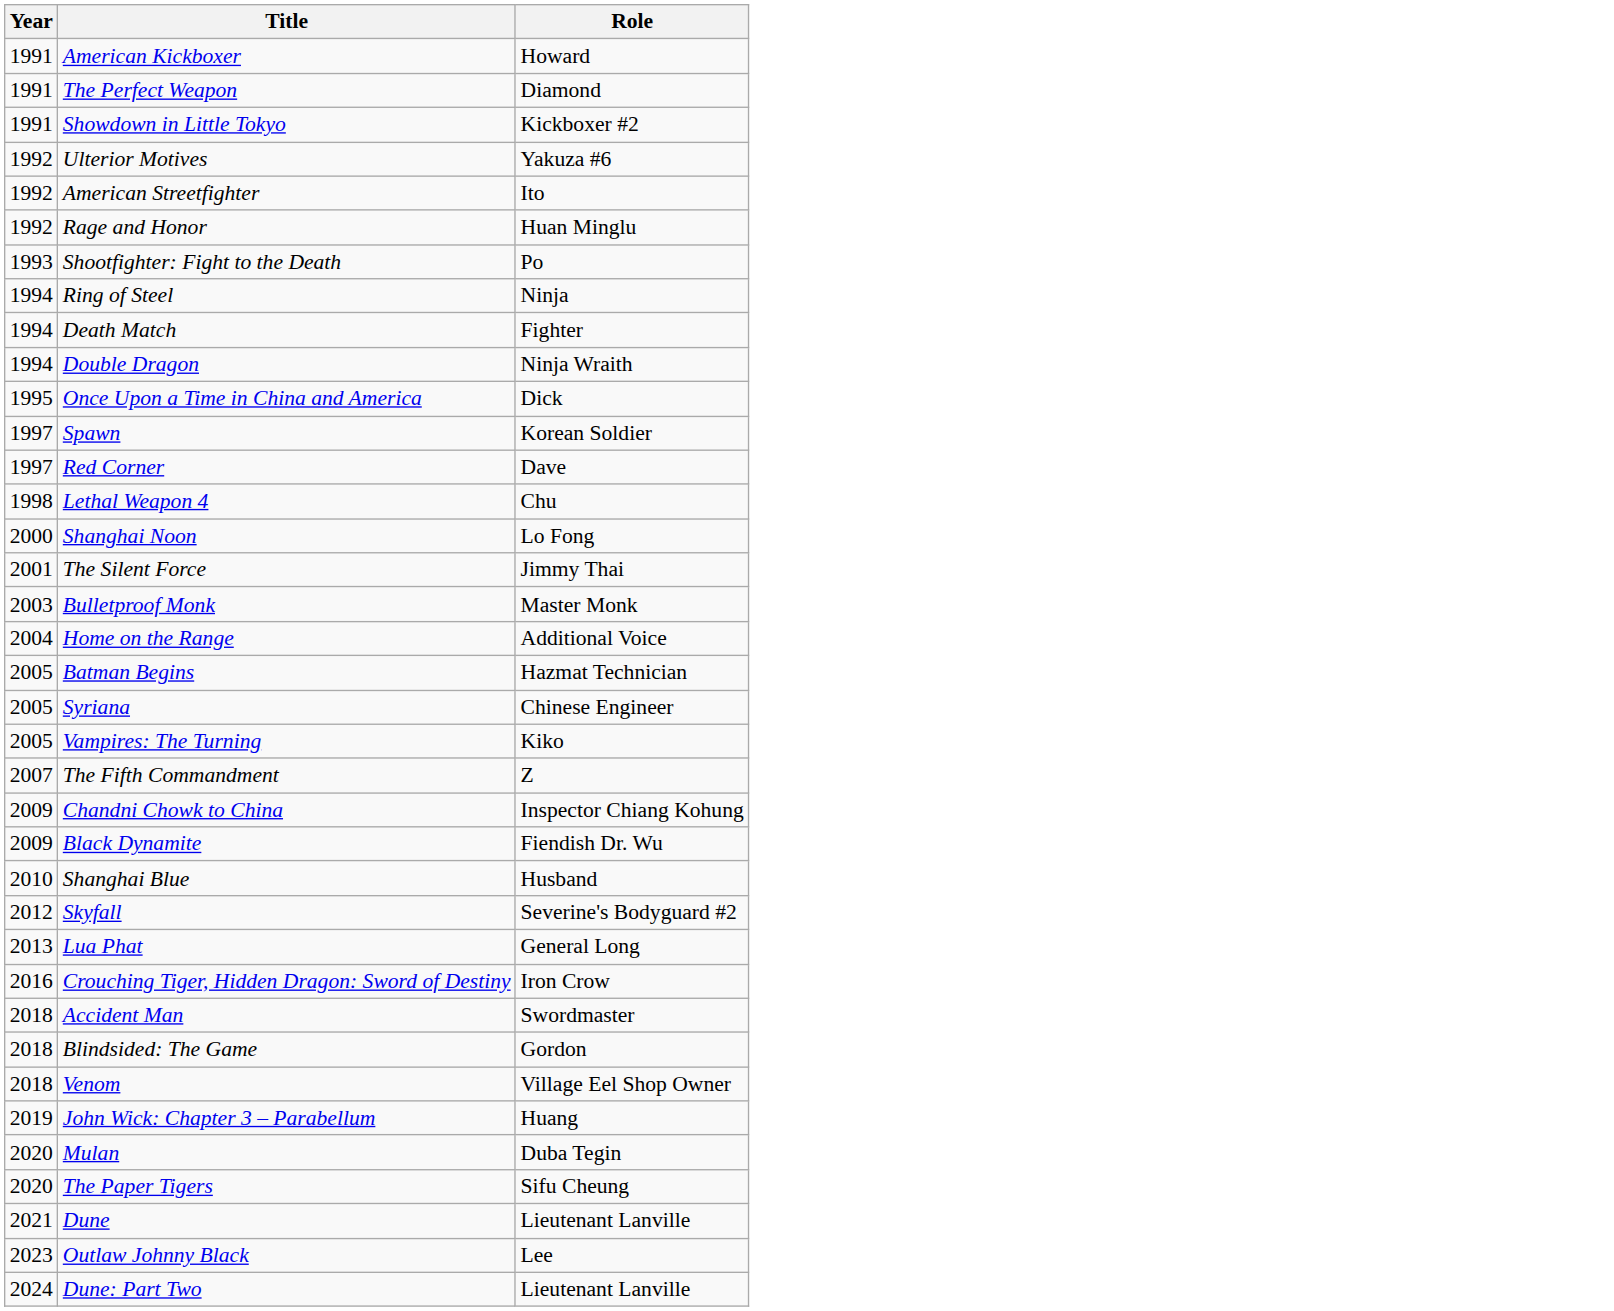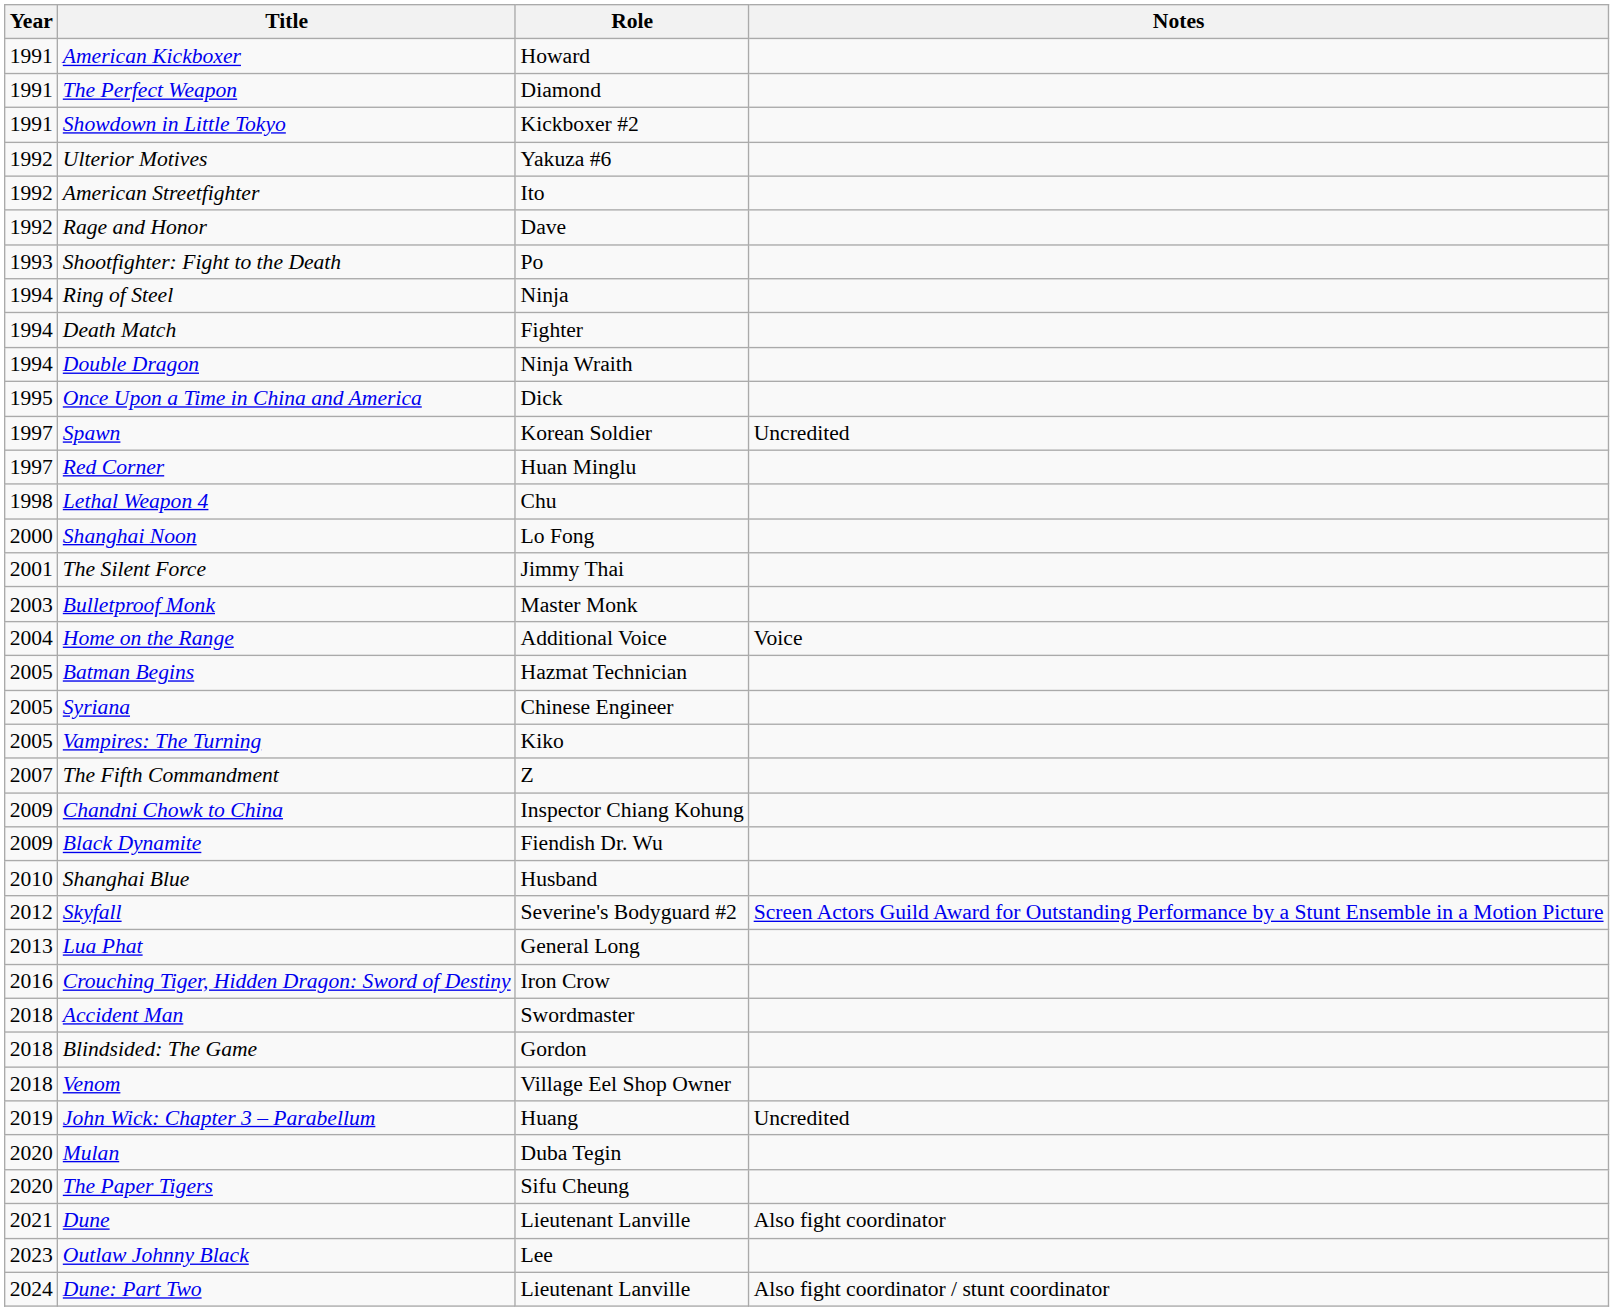+ column: Notes | Uncredited | Voice | Screen Actors Guild Award for Outstanding Performance by a Stunt Ensemble in a Motion Picture | Uncredited | Also fight coordinator | Also fight coordinator / stunt coordinator
Rage and Honor | Role: Huan Minglu -> Dave
Red Corner | Role: Dave -> Huan Minglu
